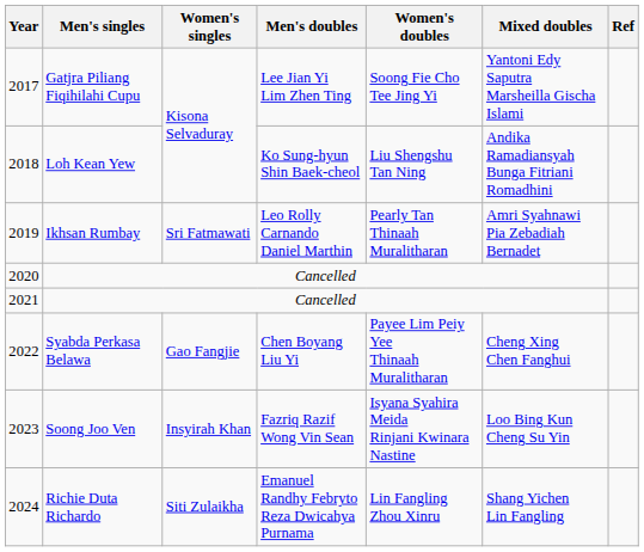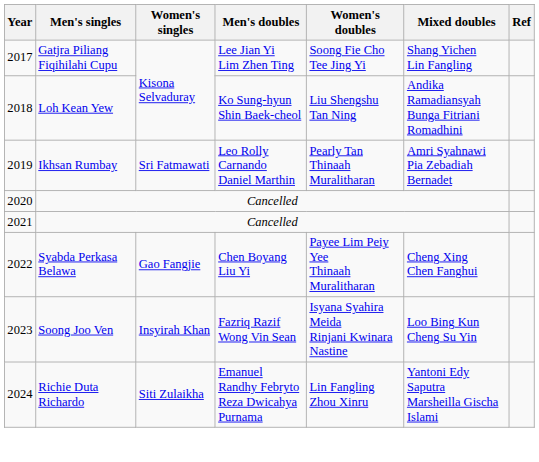2017 | Mixed doubles: Yantoni Edy Saputra Marsheilla Gischa Islami -> Shang Yichen Lin Fangling
2024 | Mixed doubles: Shang Yichen Lin Fangling -> Yantoni Edy Saputra Marsheilla Gischa Islami
